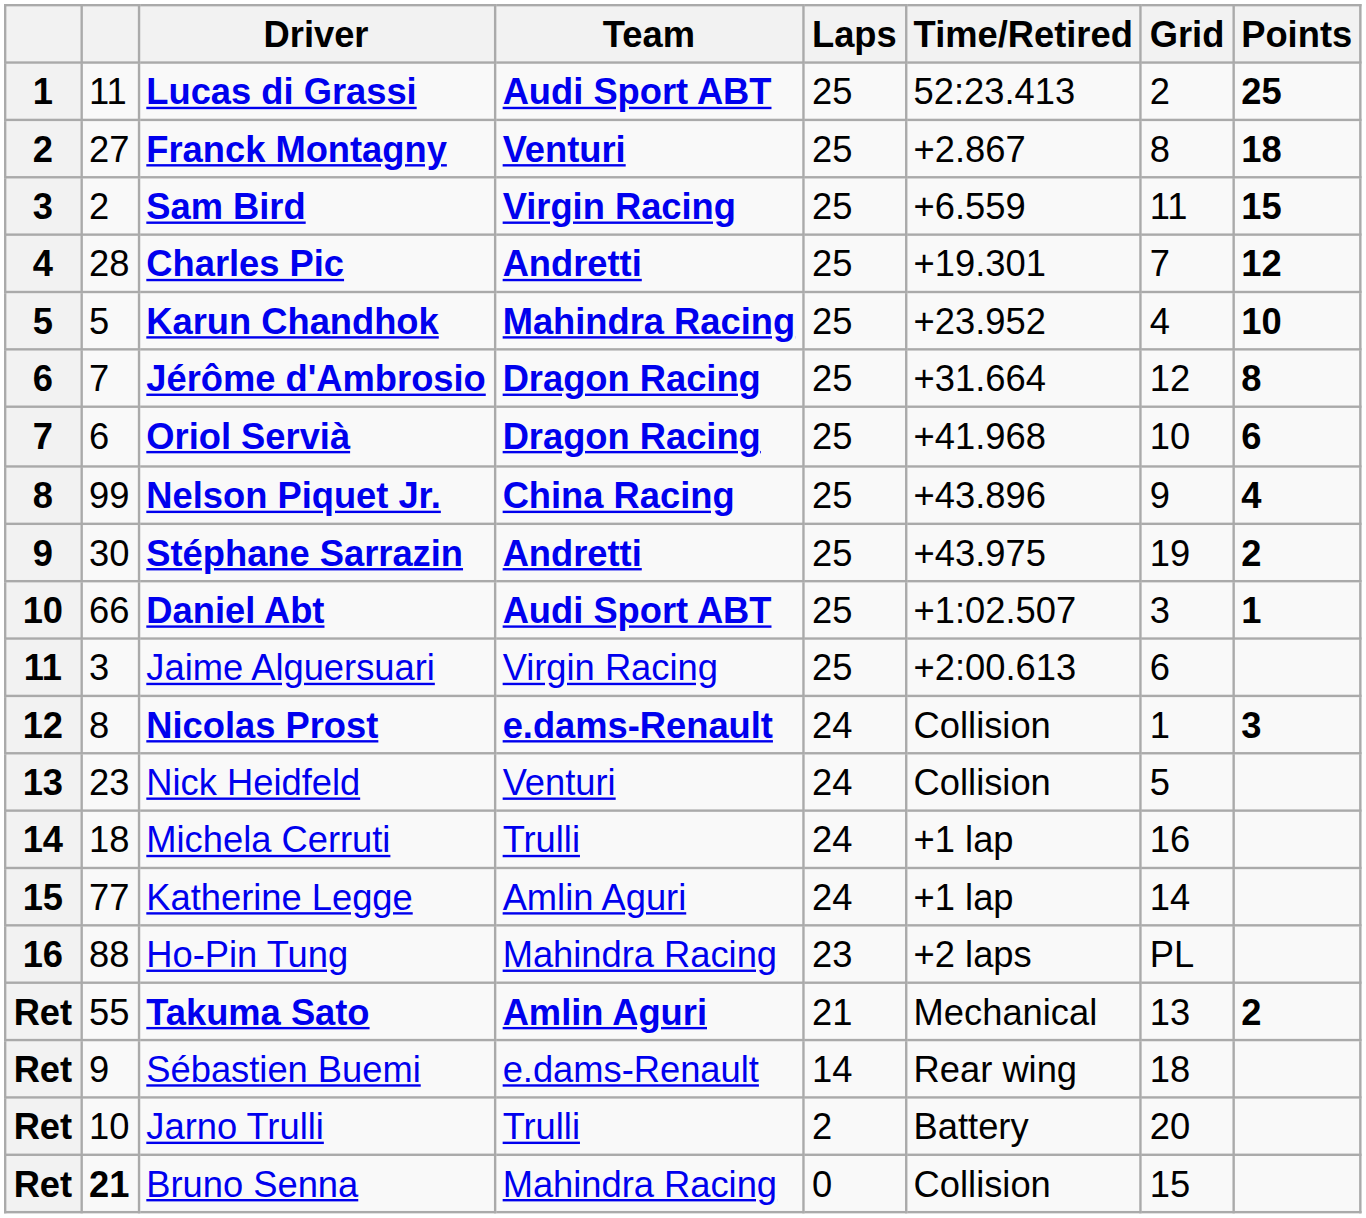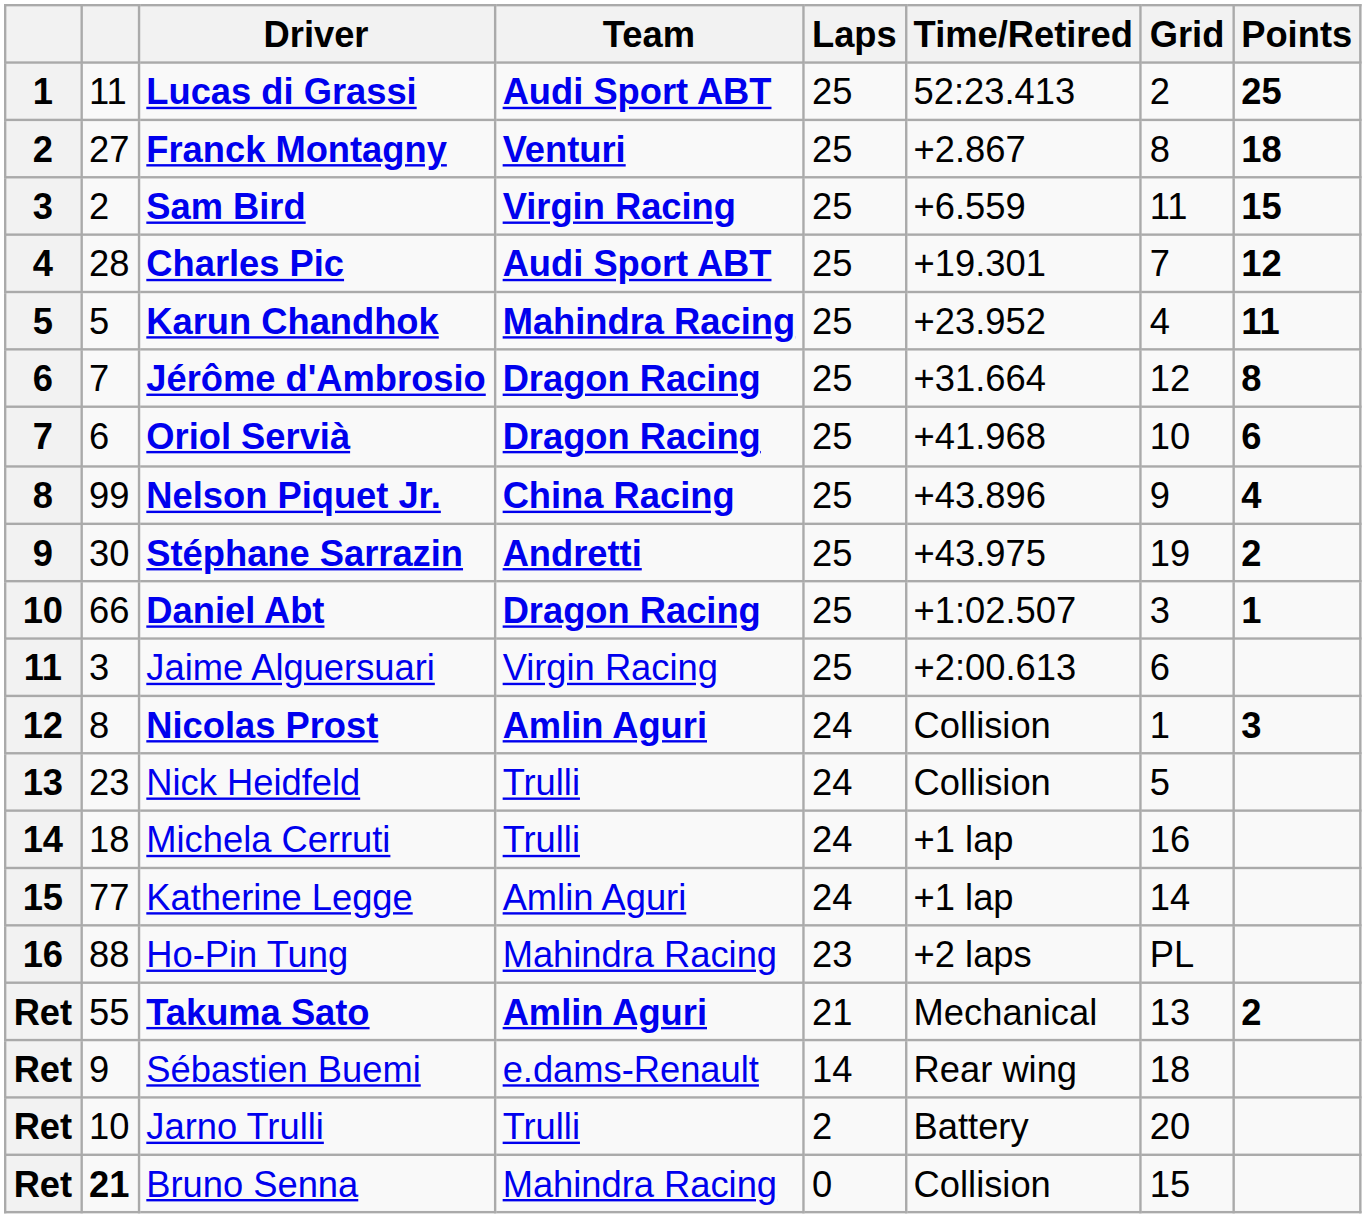Charles Pic | Team: Andretti -> Audi Sport ABT
Karun Chandhok | Points: 10 -> 11
Daniel Abt | Team: Audi Sport ABT -> Dragon Racing
Nicolas Prost | Team: e.dams-Renault -> Amlin Aguri
Nick Heidfeld | Team: Venturi -> Trulli
